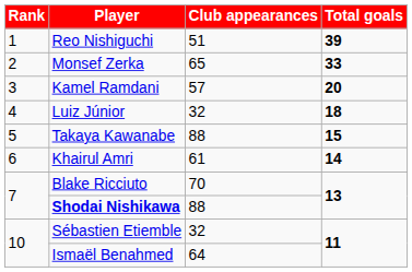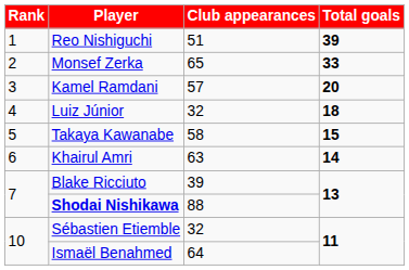Takaya Kawanabe | Club appearances: 88 -> 58
Khairul Amri | Club appearances: 61 -> 63
Blake Ricciuto | Club appearances: 70 -> 39
